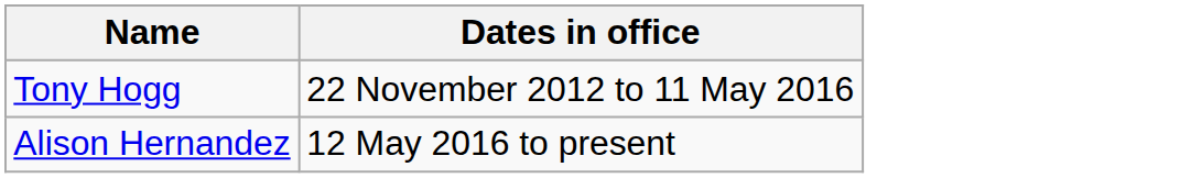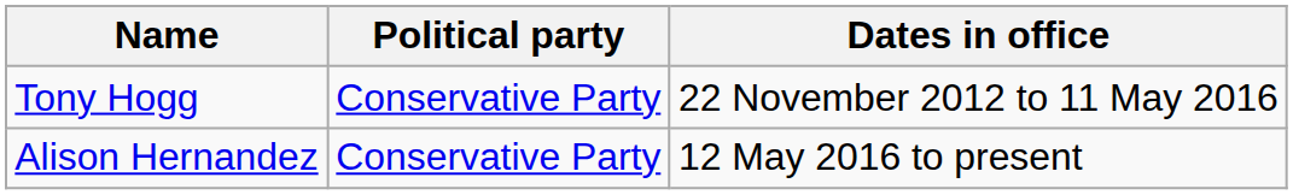+ column: Political party | Conservative Party | Conservative Party
